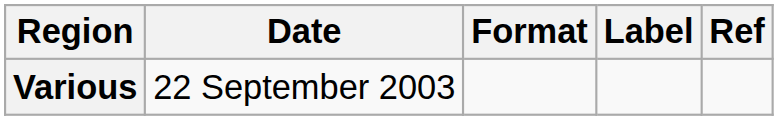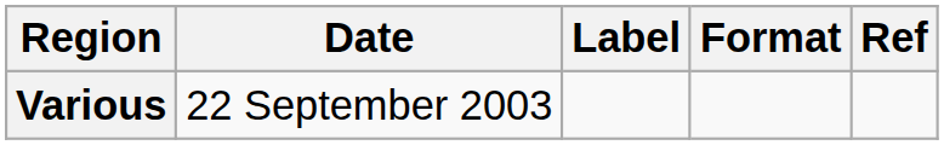columns swapped: Format <-> Label
